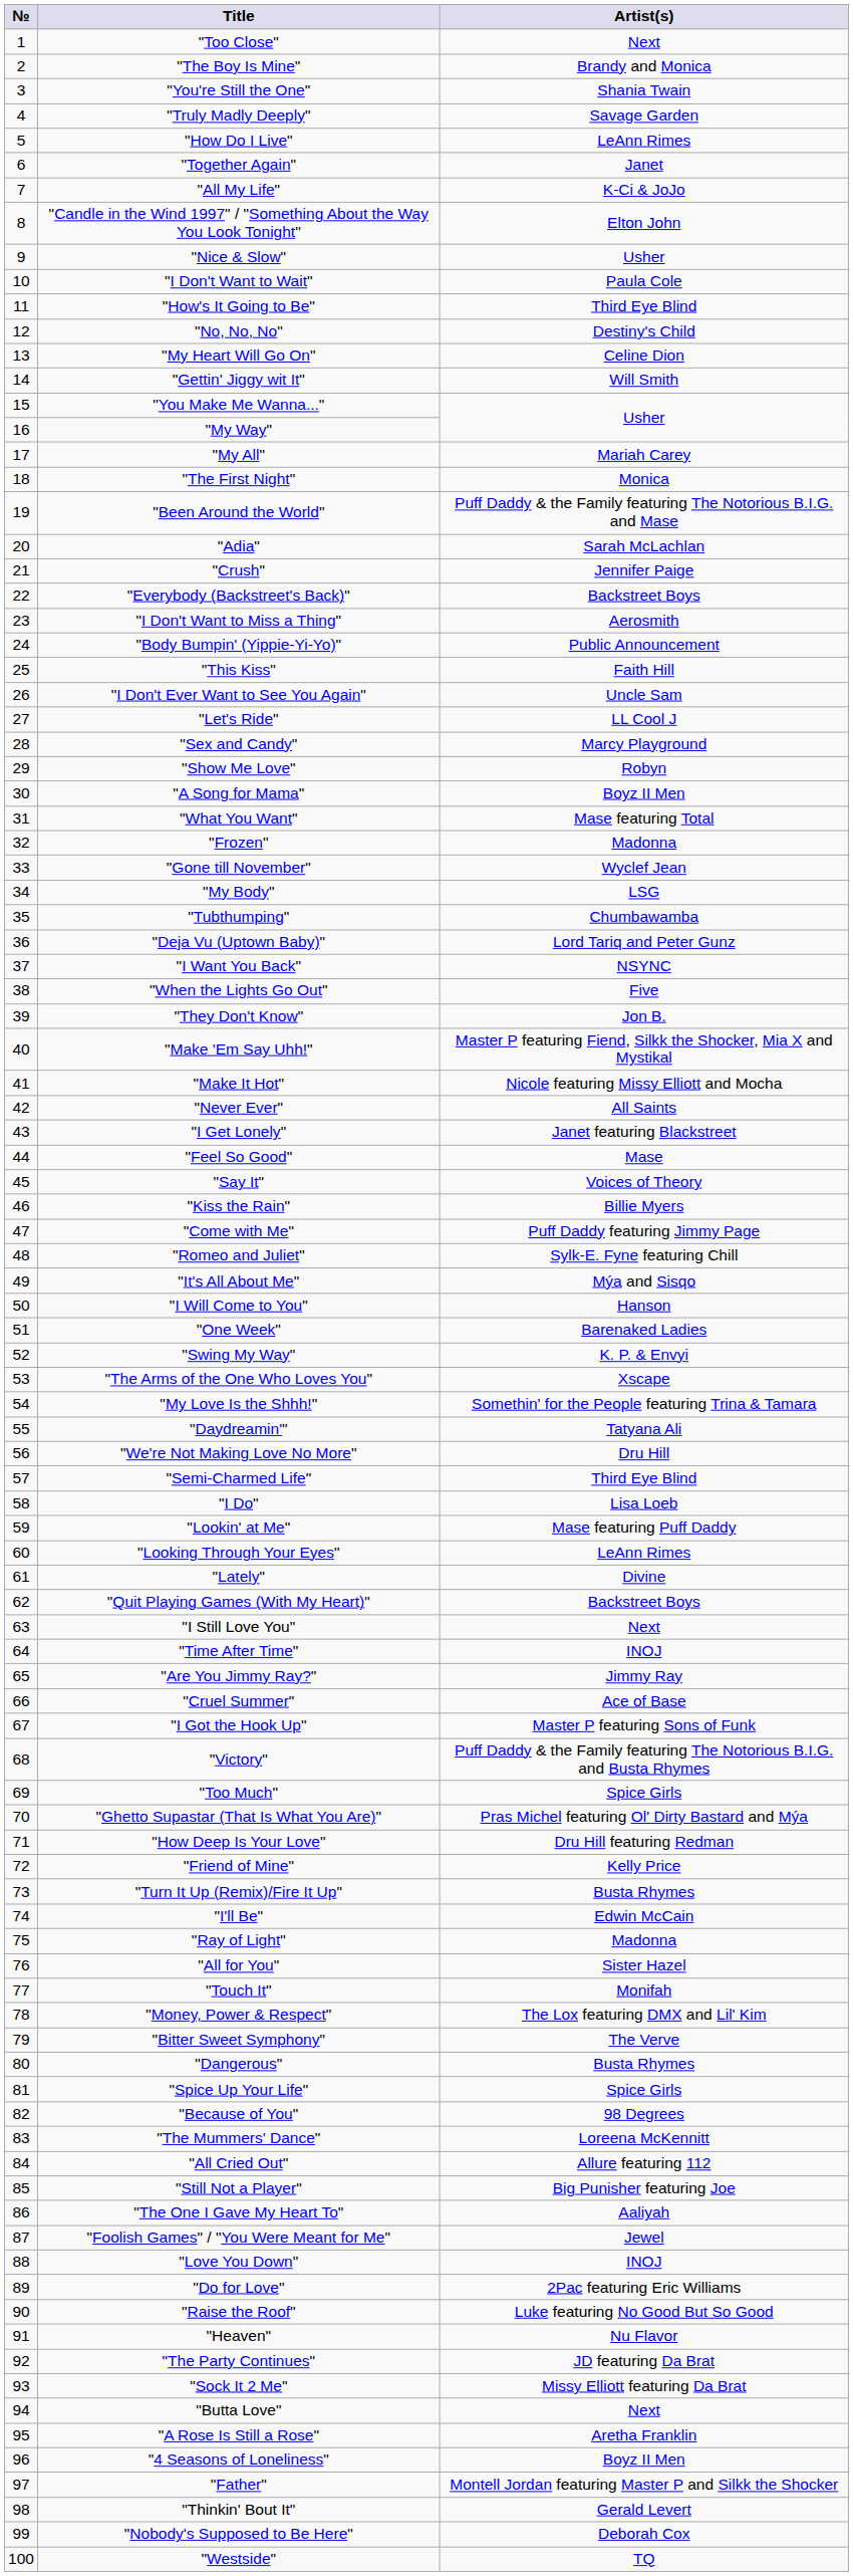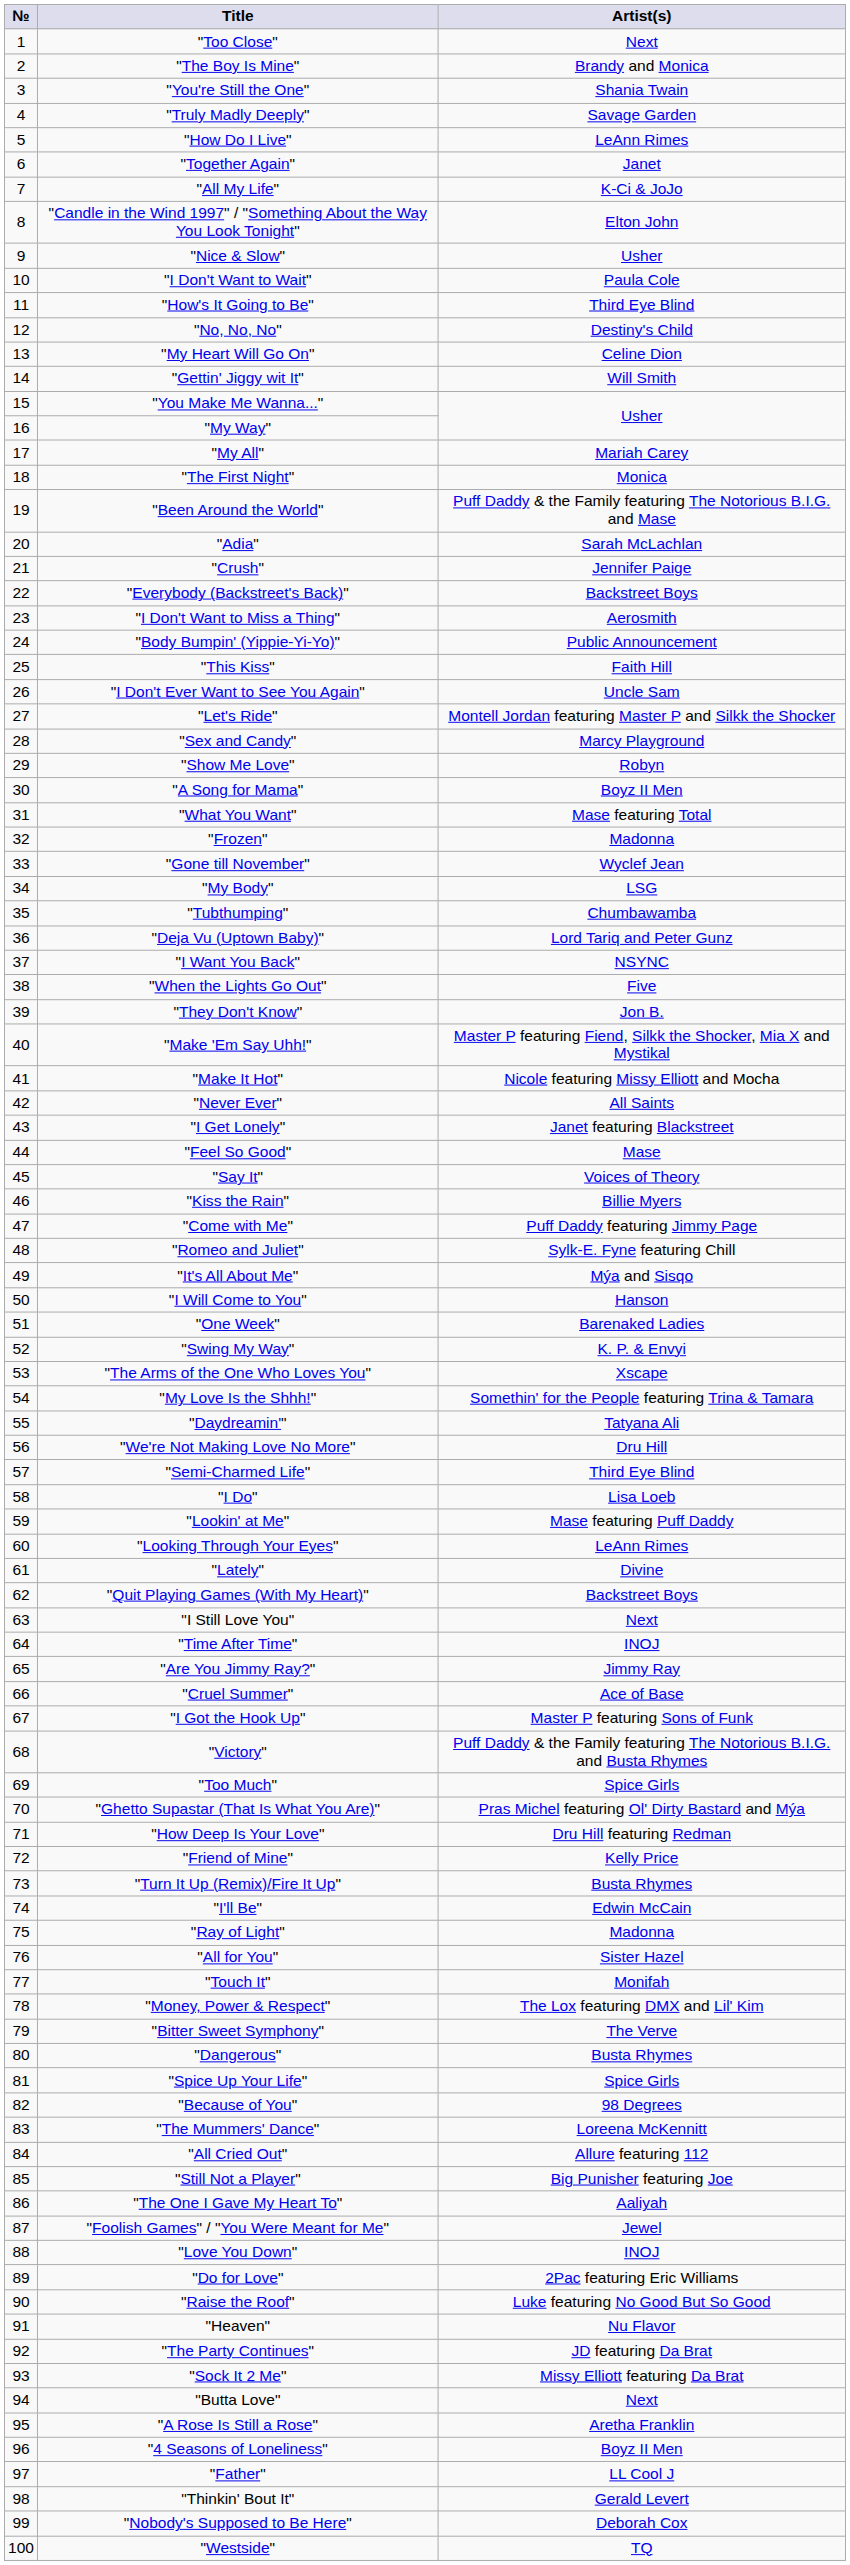"Let's Ride" | Artist(s): LL Cool J -> Montell Jordan featuring Master P and Silkk the Shocker
"Father" | Artist(s): Montell Jordan featuring Master P and Silkk the Shocker -> LL Cool J
